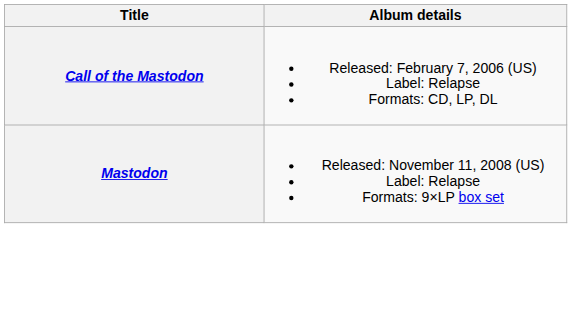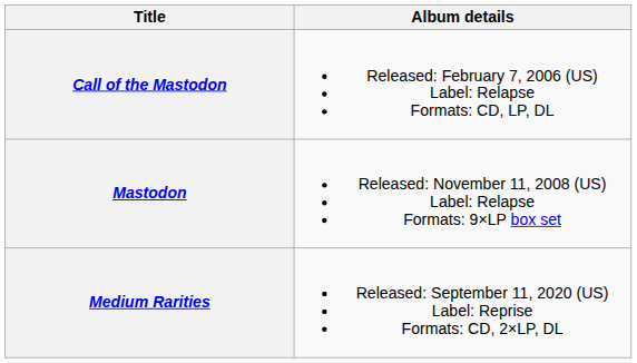+ row: Medium Rarities | Released: September 11, 2020 (US) Label: Reprise Formats: CD, 2×LP, DL
